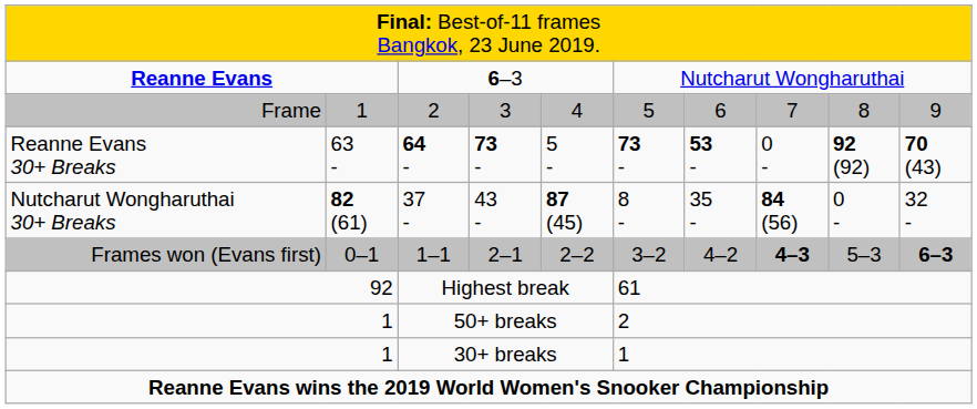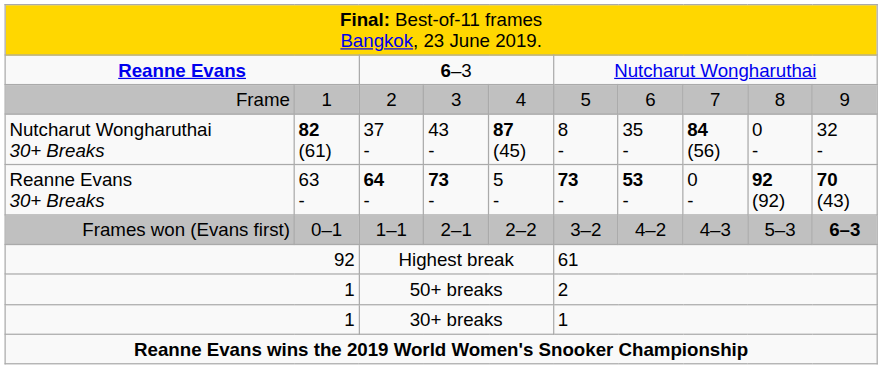rows swapped: 64 - <-> 37 -
1–1 | column 8: bold -> normal
